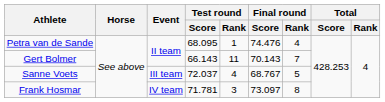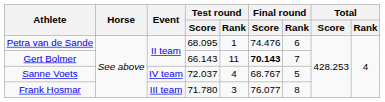Petra van de Sande | Final round / Rank: 4 -> 6
Gert Bolmer | Final round / Score: normal -> bold
Sanne Voets | Event: III team -> IV team
Frank Hosmar | Event: IV team -> III team
Frank Hosmar | Test round / Score: 71.781 -> 71.780
Frank Hosmar | Final round / Score: 73.097 -> 76.077
